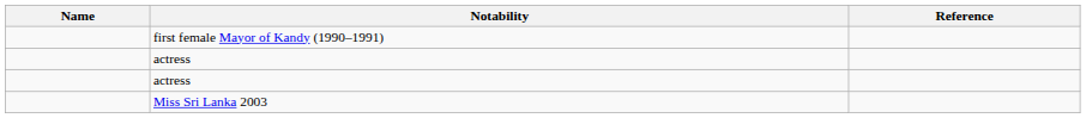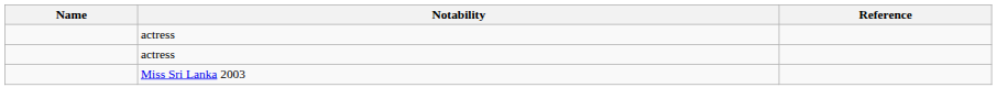- row: first female Mayor of Kandy (1990–1991)
